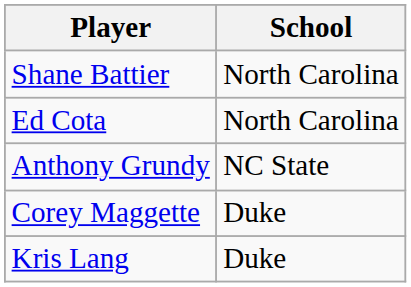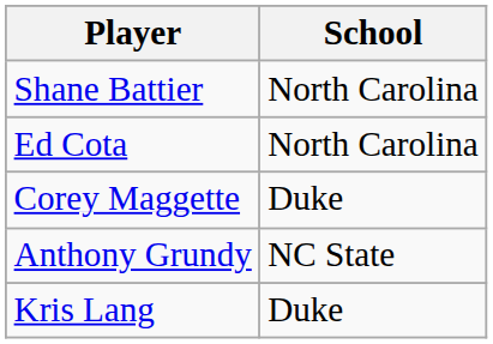rows swapped: Anthony Grundy <-> Corey Maggette
